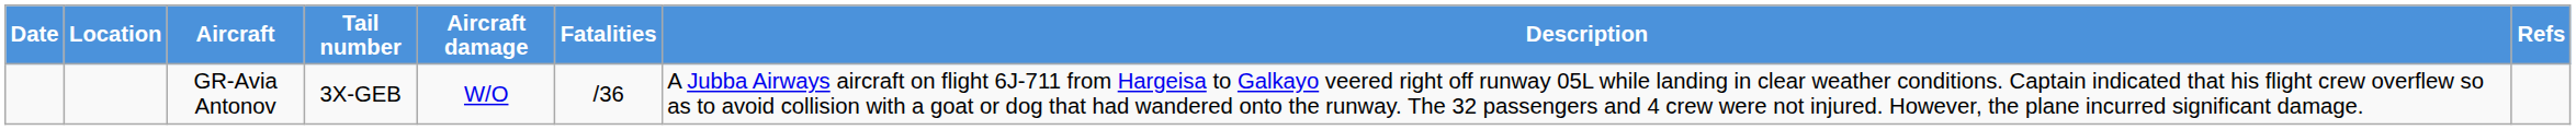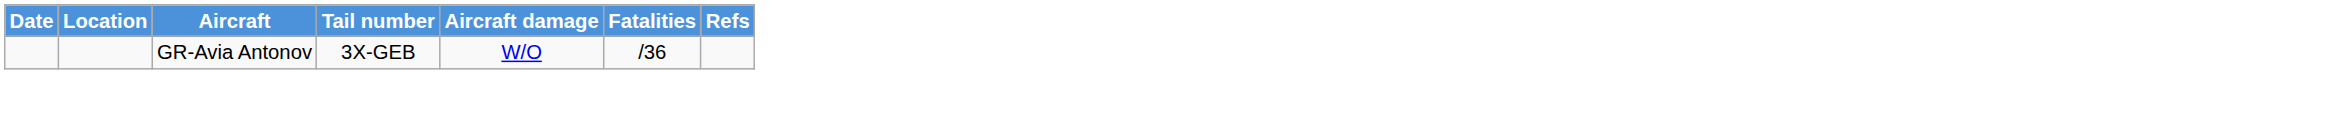- column: Description | A Jubba Airways aircraft on flight 6J-711 from Hargeisa to Galkayo veered right off runway 05L while landing in clear weather conditions. Captain indicated that his flight crew overflew so as to avoid collision with a goat or dog that had wandered onto the runway. The 32 passengers and 4 crew were not injured. However, the plane incurred significant damage.
